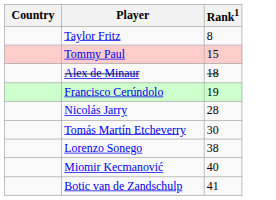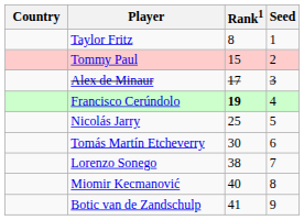+ column: Seed | 1 | 2 | 3 | 4 | 5 | 6 | 7 | 8 | 9
Alex de Minaur | Rank1: 18 -> 17
Francisco Cerúndolo | Rank1: normal -> bold
Nicolás Jarry | Rank1: 28 -> 25
